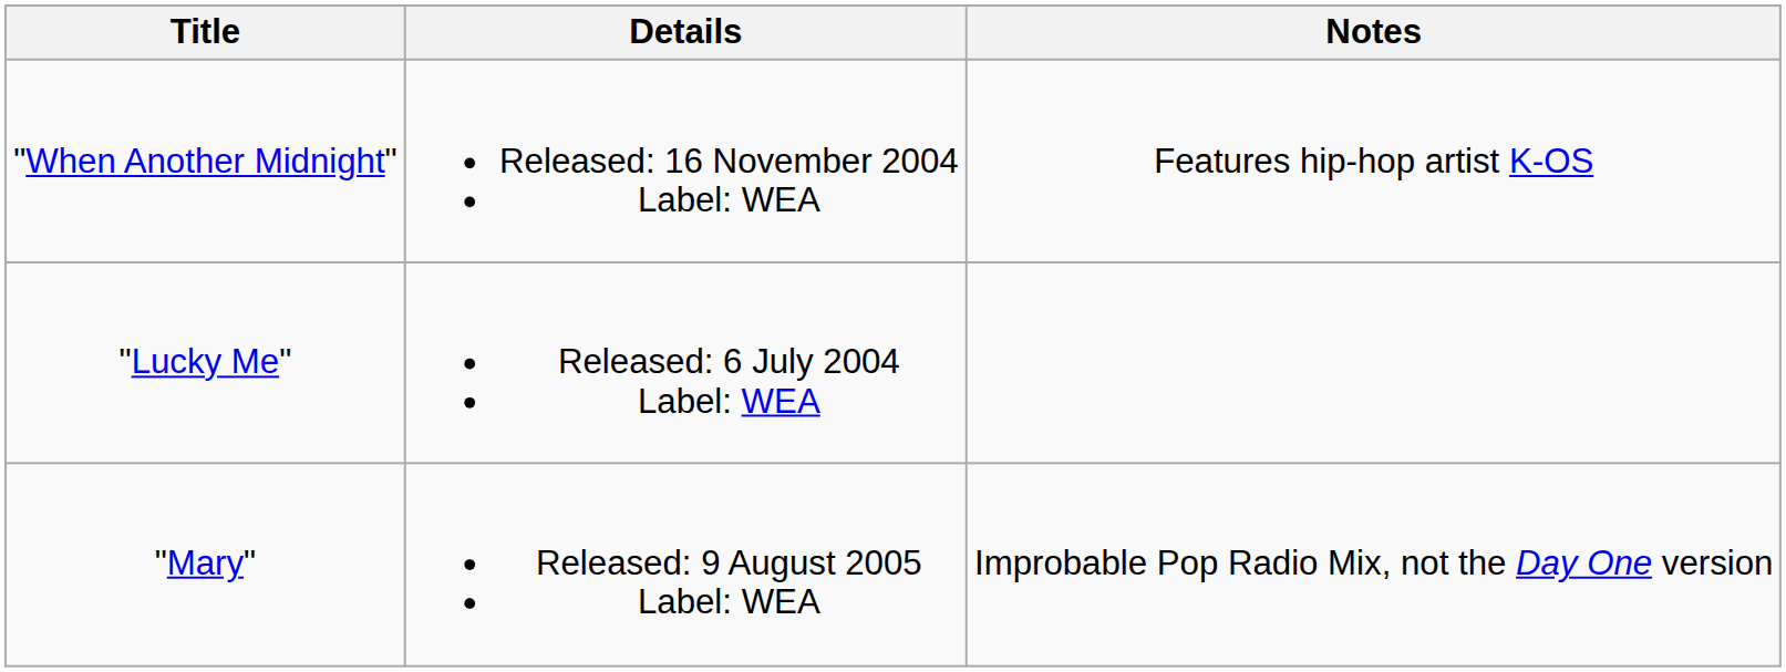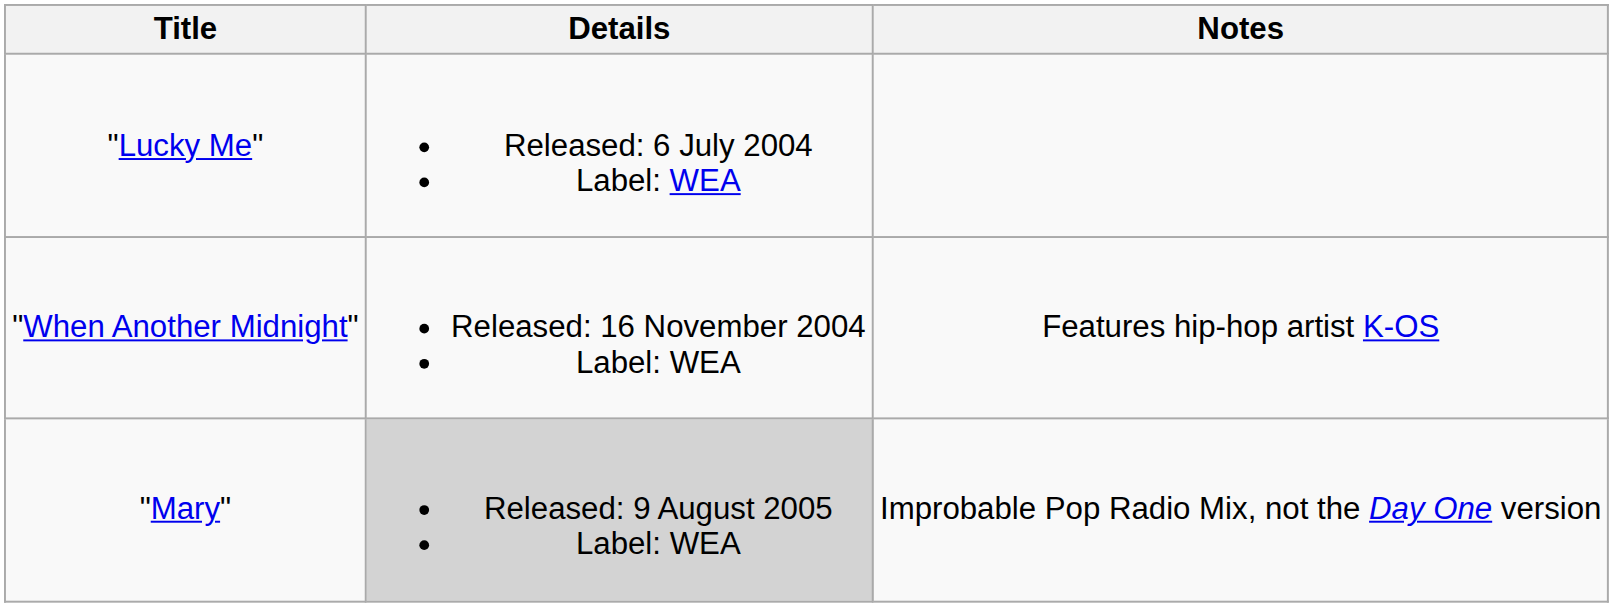rows swapped: "Lucky Me" <-> "When Another Midnight"
"Mary" | Details: no background -> lightgrey background
